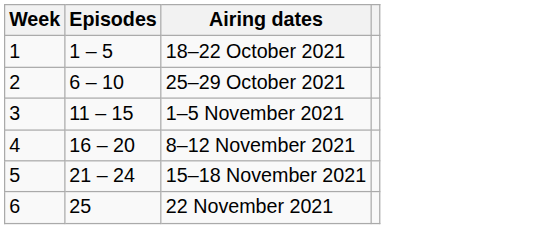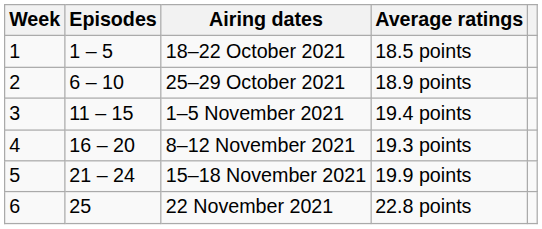+ column: Average ratings | 18.5 points | 18.9 points | 19.4 points | 19.3 points | 19.9 points | 22.8 points
